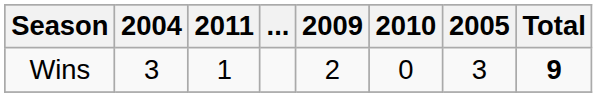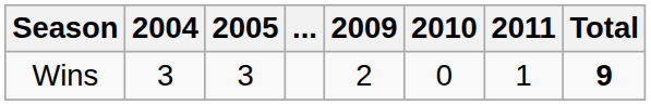columns swapped: 2005 <-> 2011
